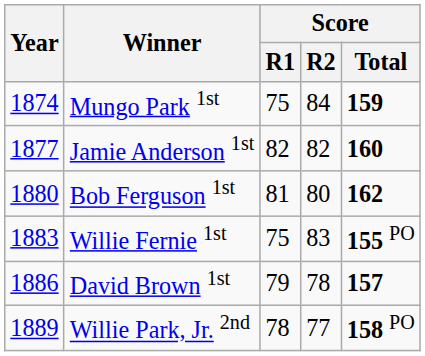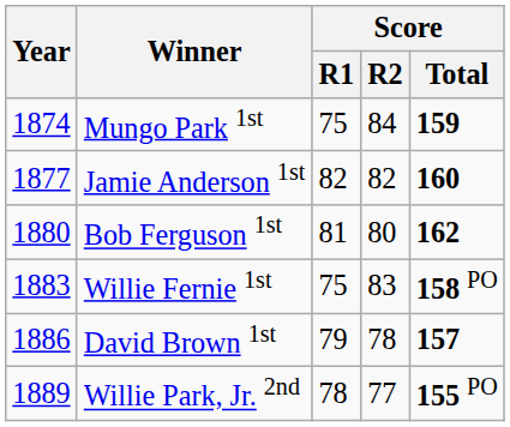Willie Fernie 1st | Score / Total: 155 PO -> 158 PO
Willie Park, Jr. 2nd | Score / Total: 158 PO -> 155 PO
